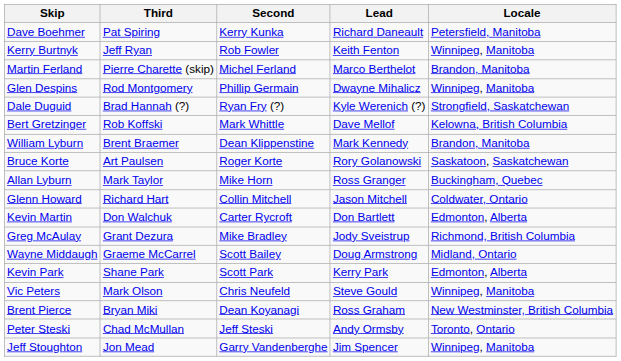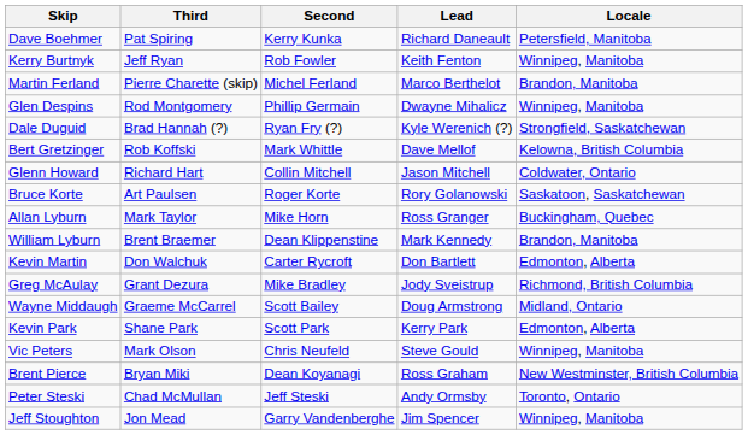rows swapped: Glenn Howard <-> William Lyburn
